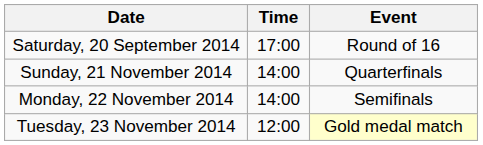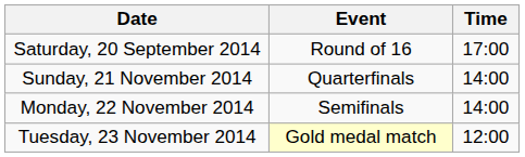columns swapped: Time <-> Event
